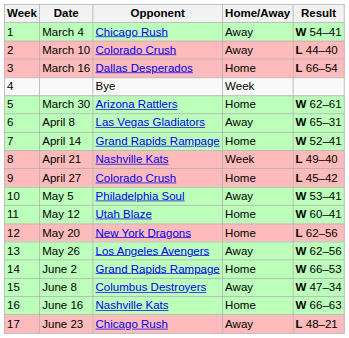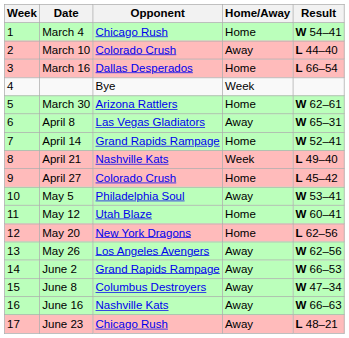March 4 | Home/Away: Away -> Home
June 2 | Home/Away: Home -> Away
June 16 | Home/Away: Home -> Away
